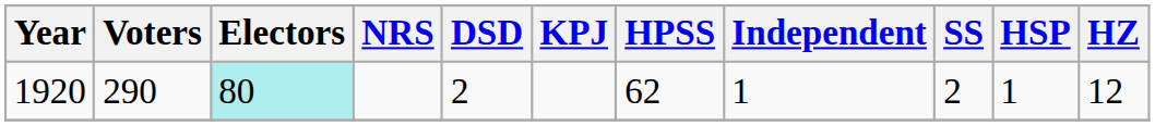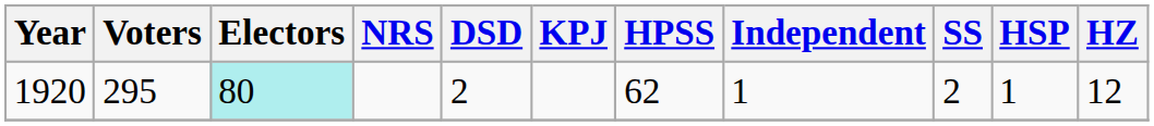1920 | Voters: 290 -> 295
